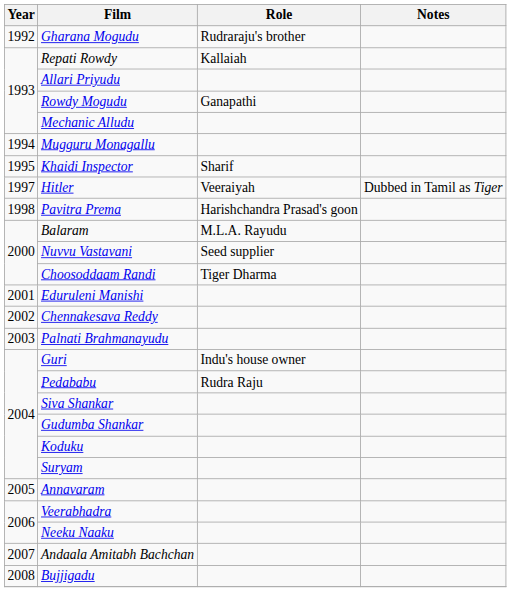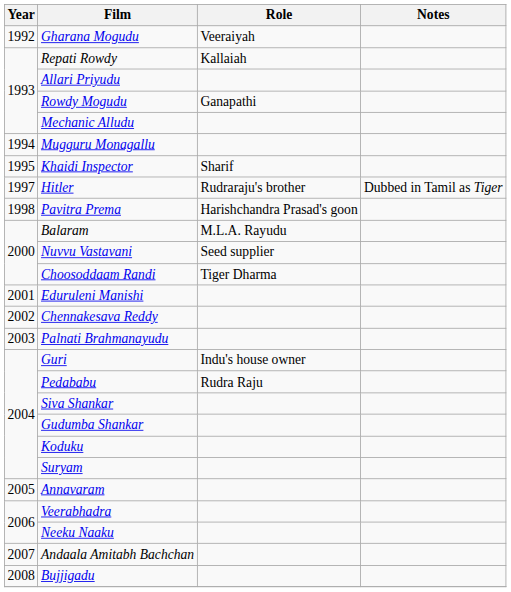Gharana Mogudu | Role: Rudraraju's brother -> Veeraiyah
Hitler | Role: Veeraiyah -> Rudraraju's brother
